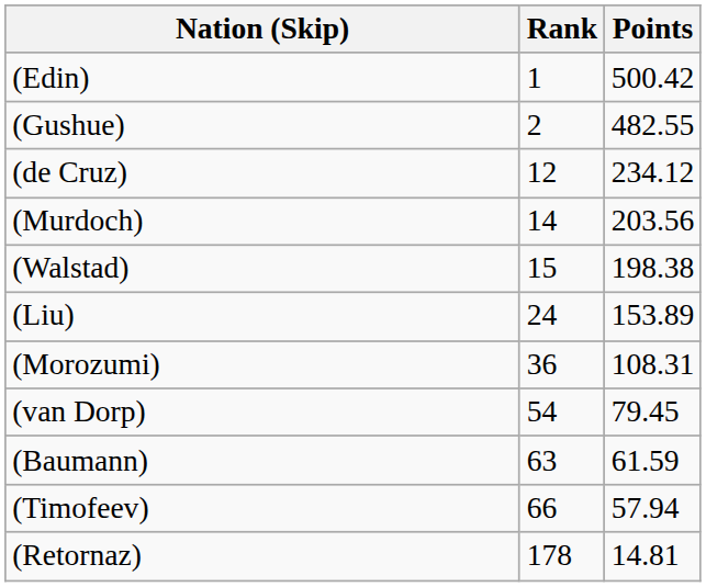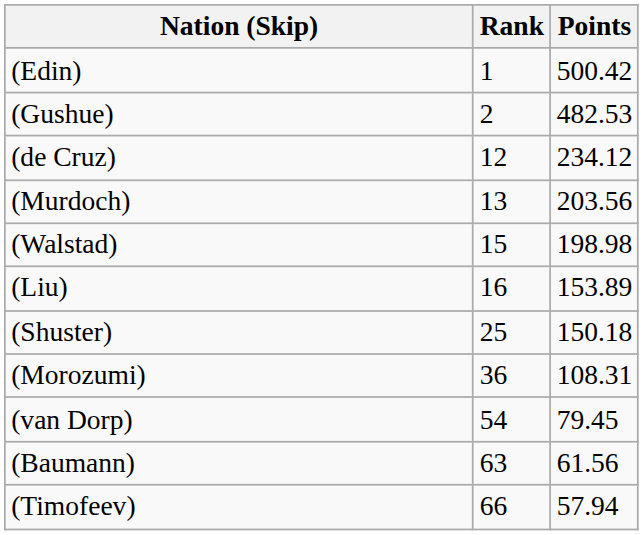(Gushue) | Points: 482.55 -> 482.53
(Murdoch) | Rank: 14 -> 13
(Walstad) | Points: 198.38 -> 198.98
(Liu) | Rank: 24 -> 16
+ row: (Shuster) | 25 | 150.18
(Baumann) | Points: 61.59 -> 61.56
- row: (Retornaz) | 178 | 14.81
